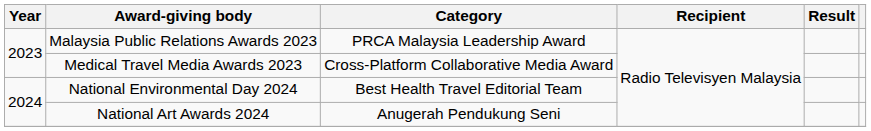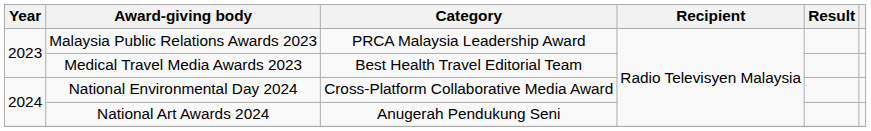Medical Travel Media Awards 2023 | Category: Cross-Platform Collaborative Media Award -> Best Health Travel Editorial Team
National Environmental Day 2024 | Category: Best Health Travel Editorial Team -> Cross-Platform Collaborative Media Award
